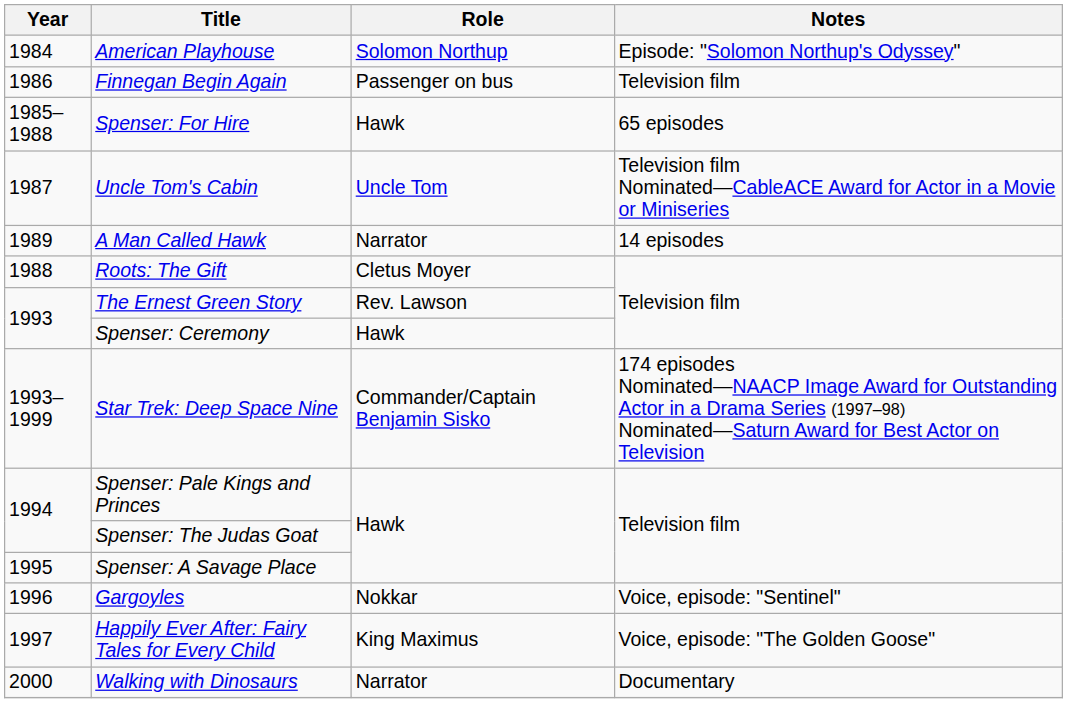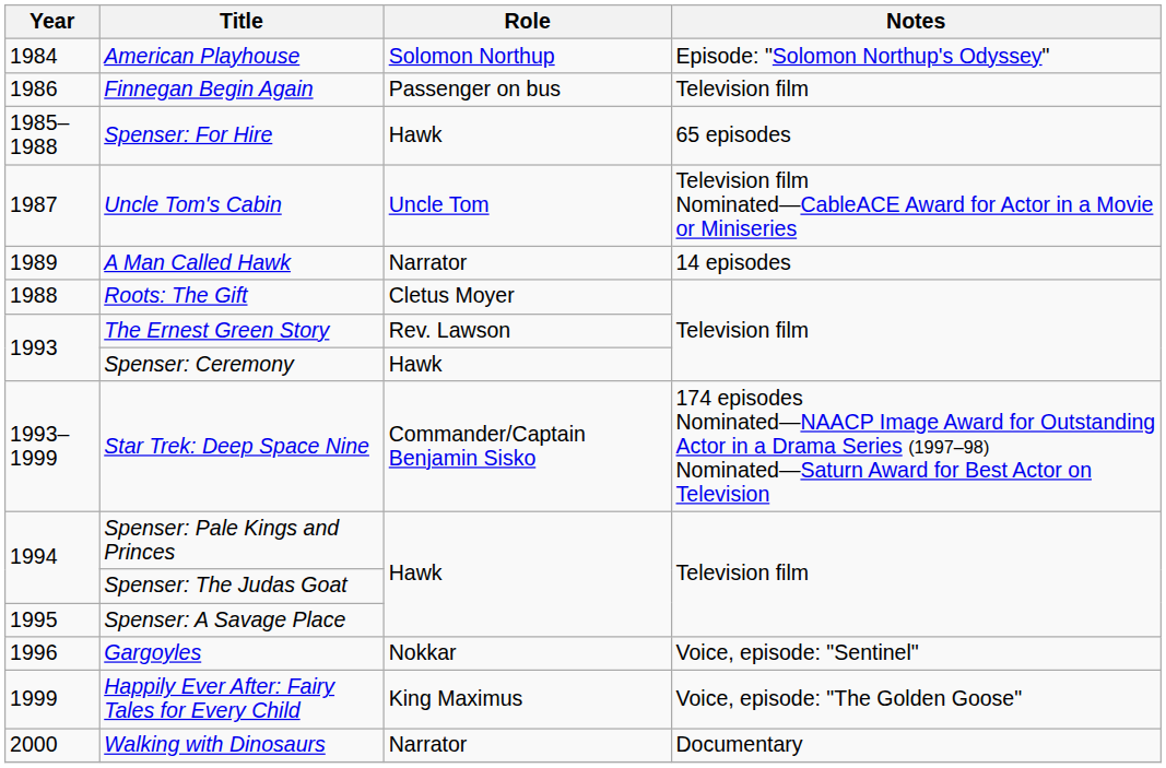Happily Ever After: Fairy Tales for Every Child | Year: 1997 -> 1999
